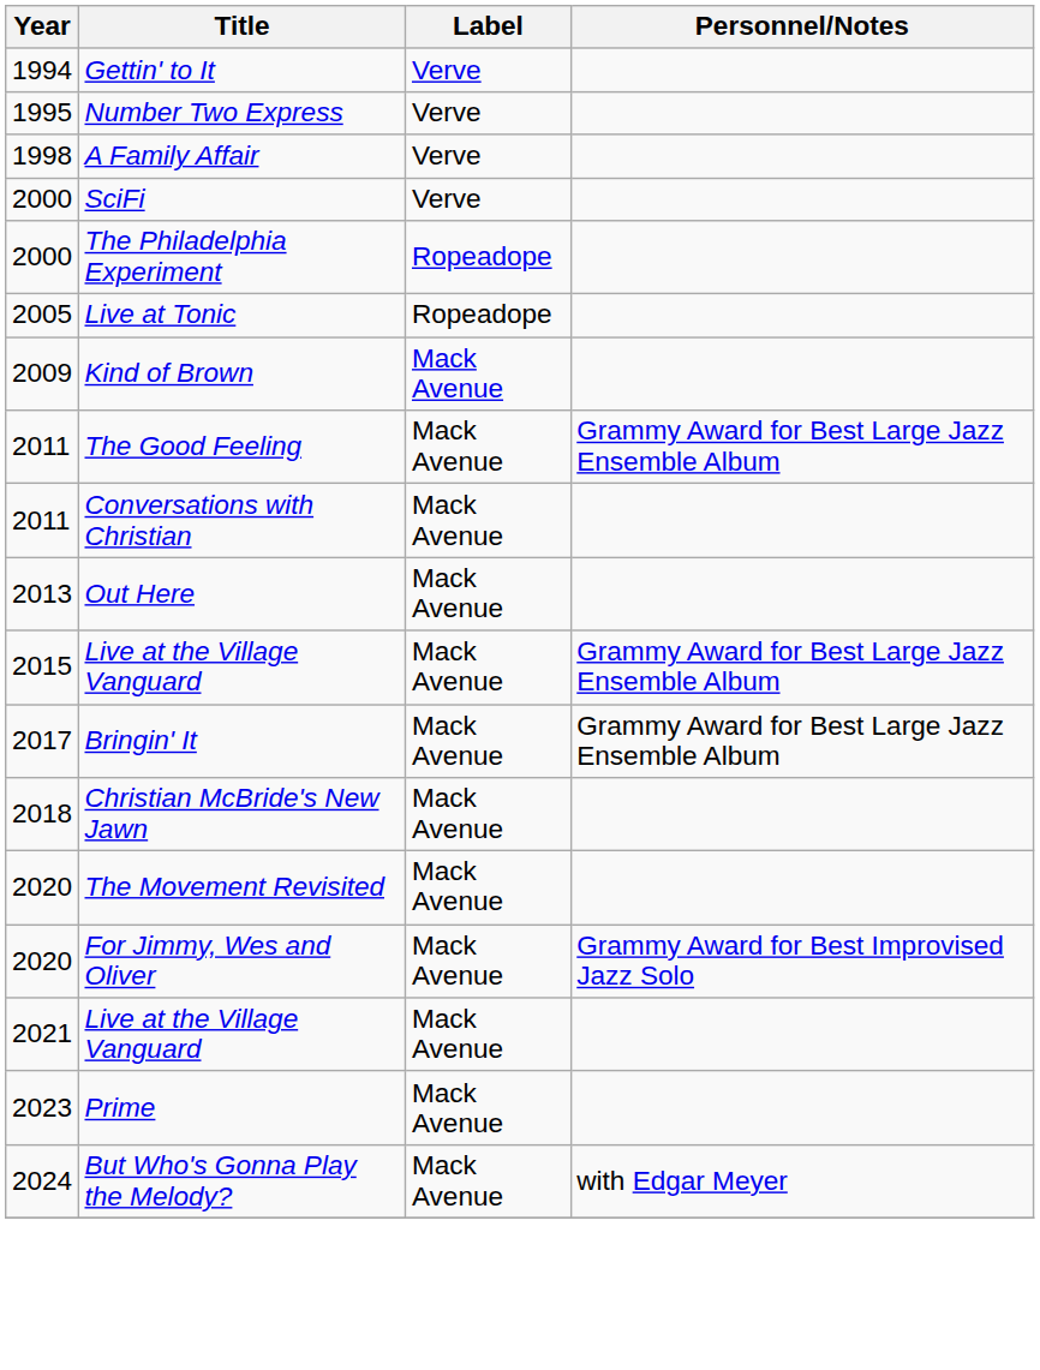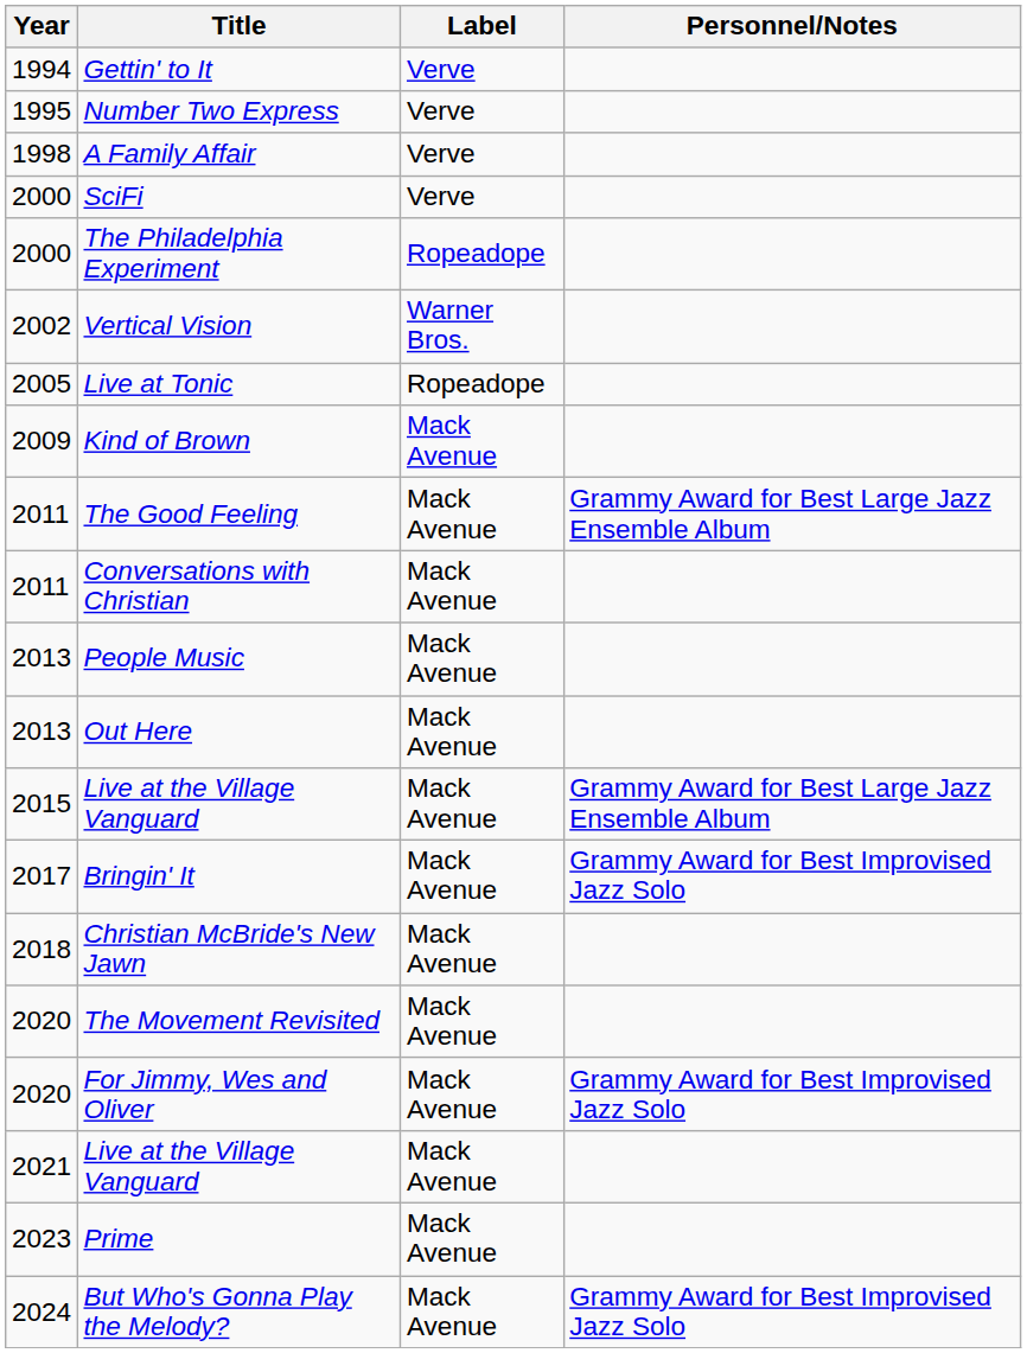+ row: 2002 | Vertical Vision | Warner Bros.
+ row: 2013 | People Music | Mack Avenue
Bringin' It | Personnel/Notes: Grammy Award for Best Large Jazz Ensemble Album -> Grammy Award for Best Improvised Jazz Solo
But Who's Gonna Play the Melody? | Personnel/Notes: with Edgar Meyer -> Grammy Award for Best Improvised Jazz Solo
